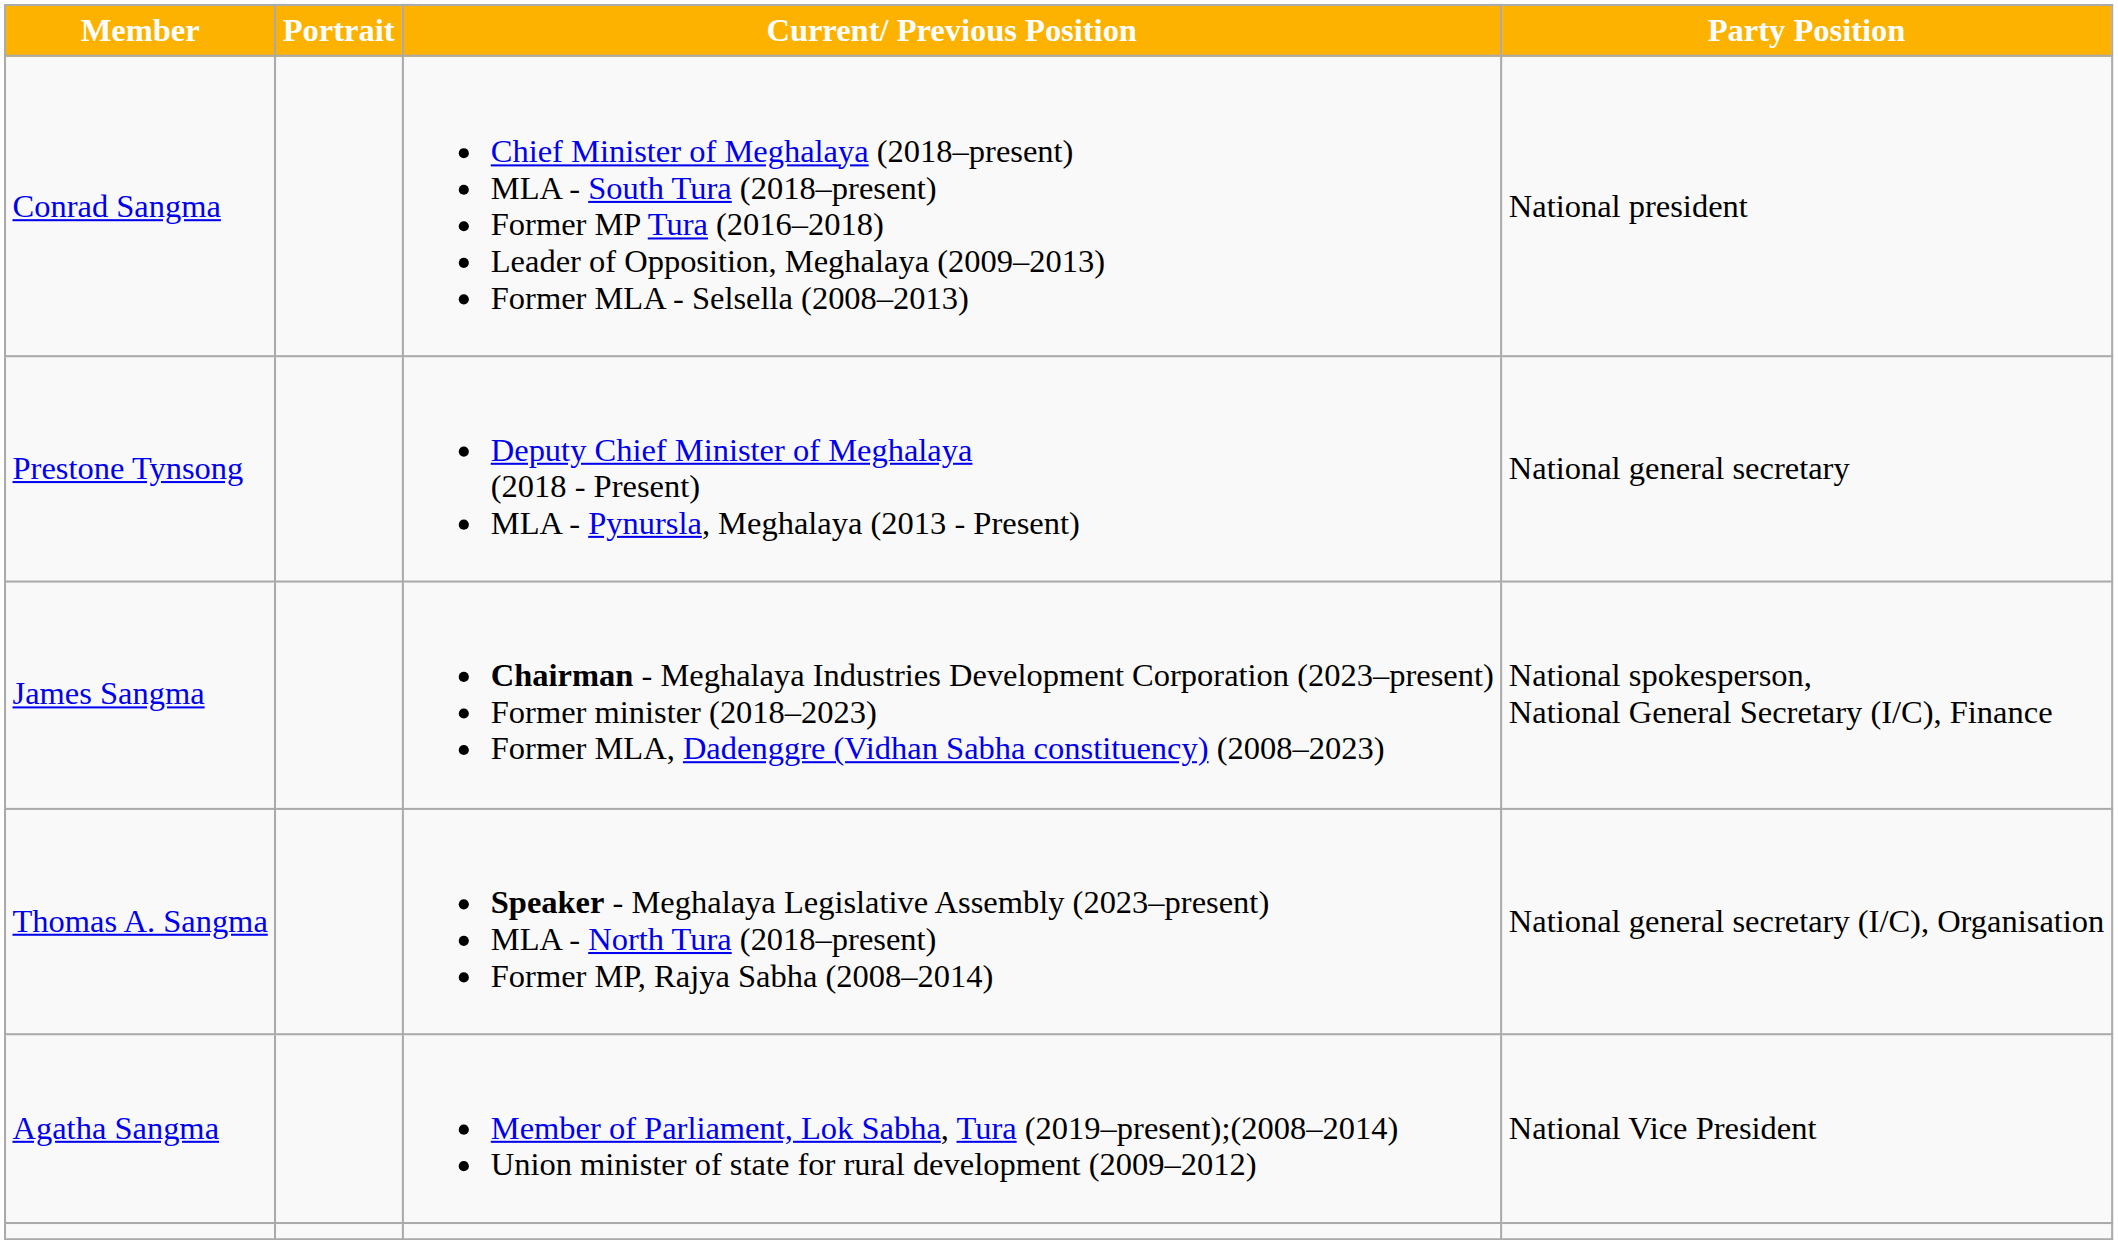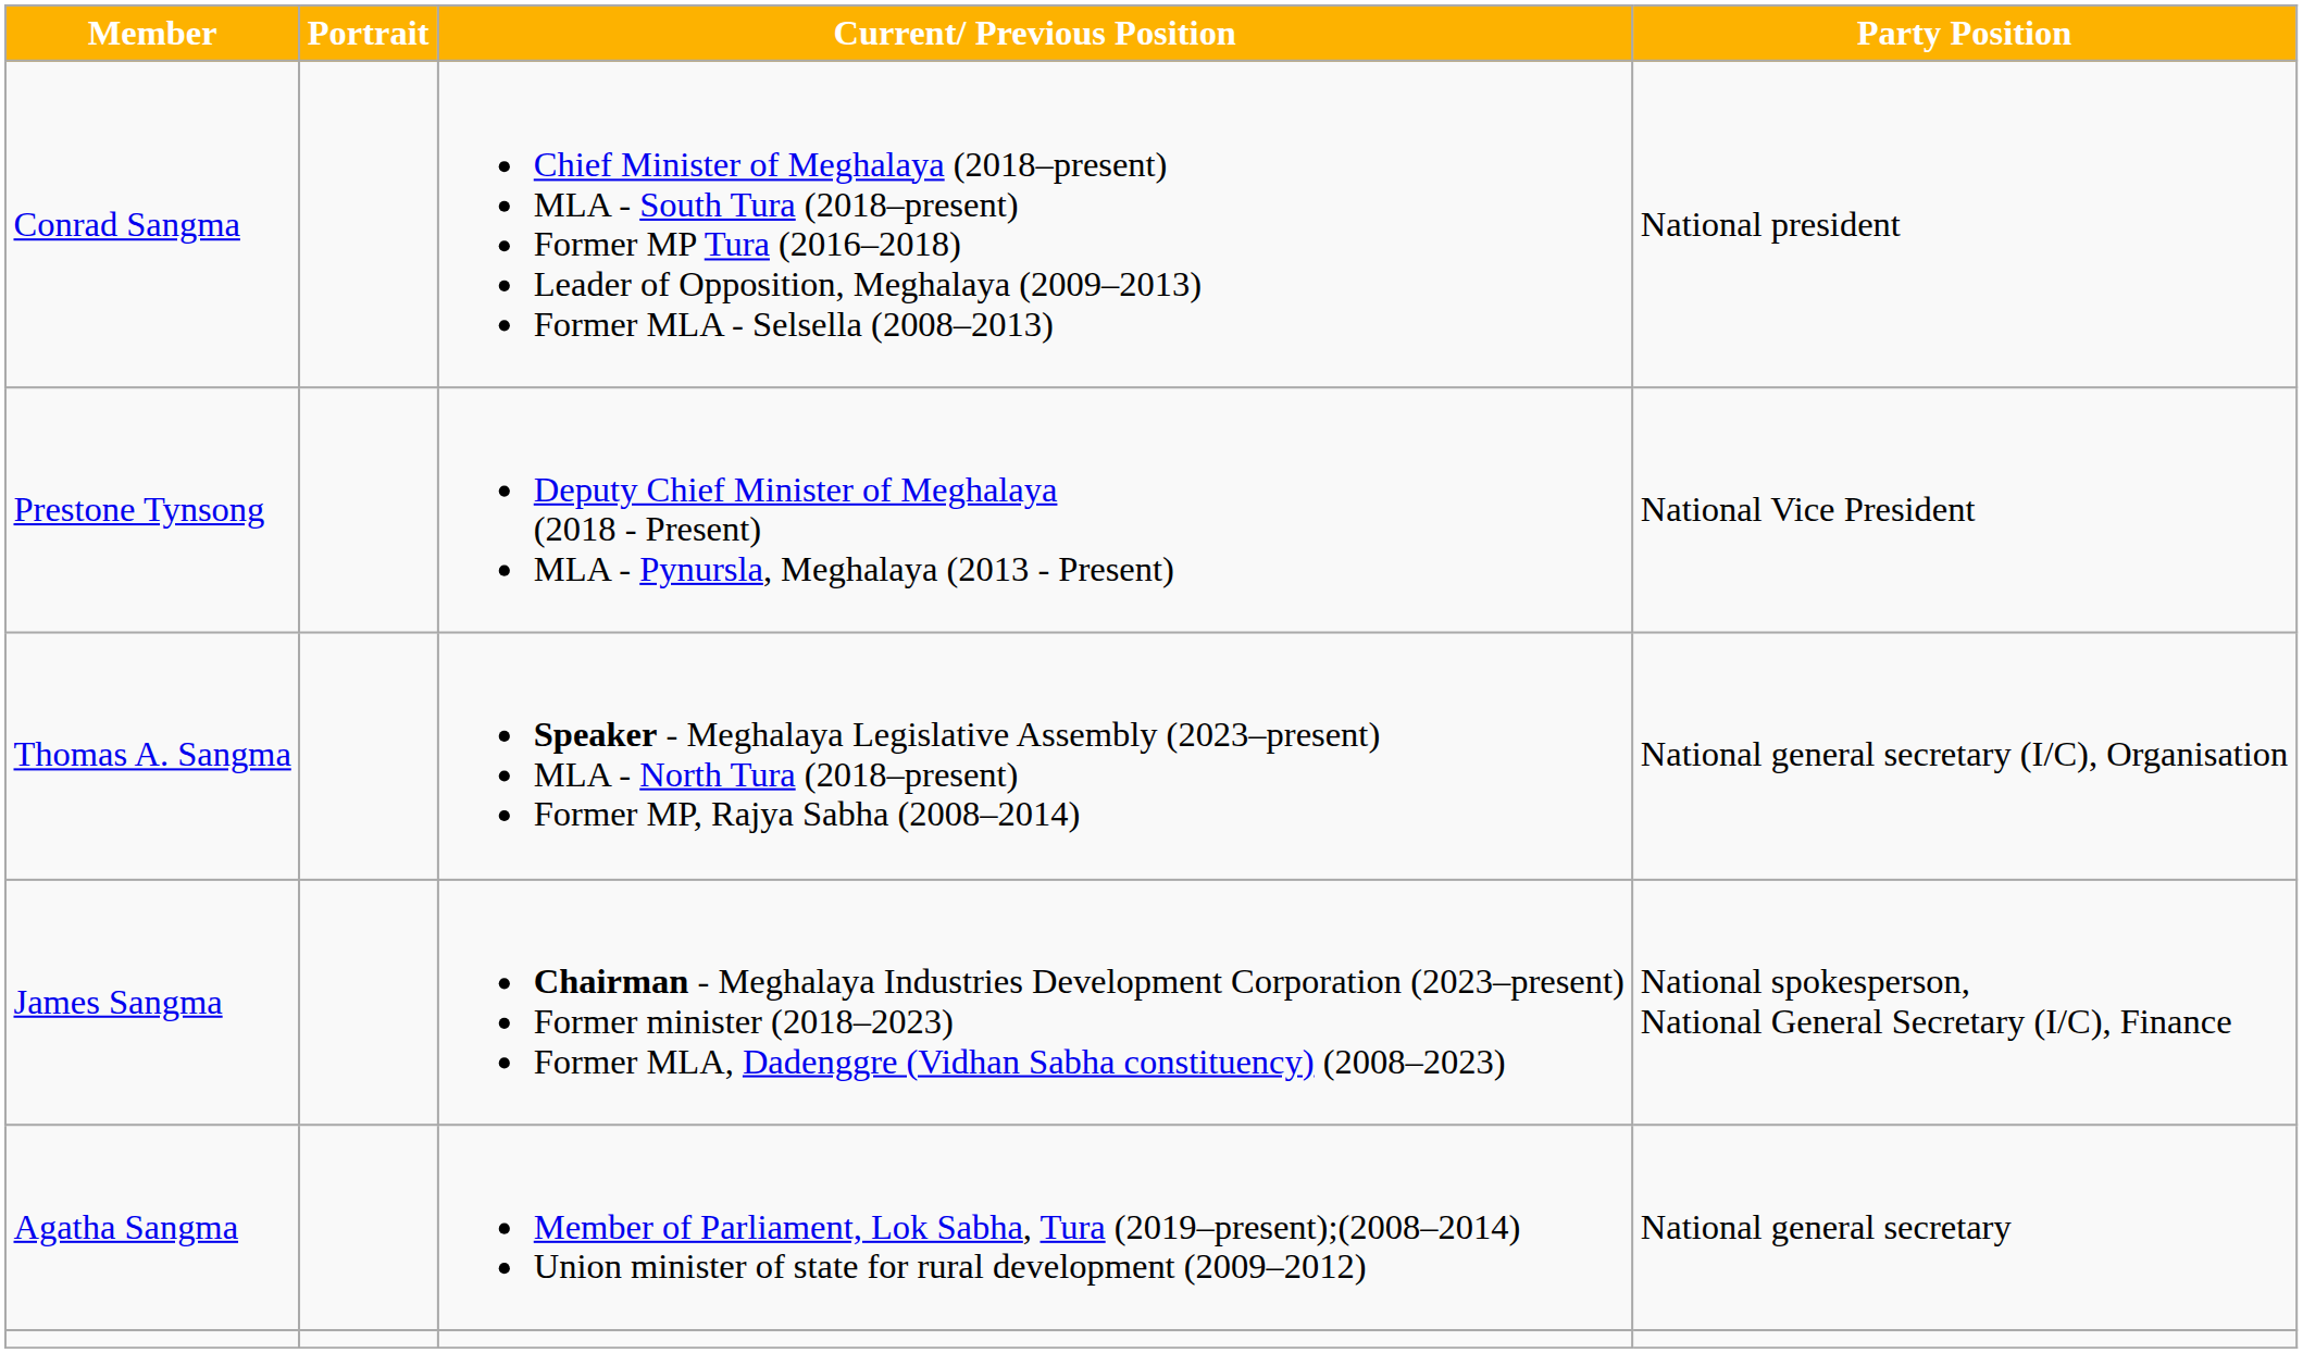Prestone Tynsong | Party Position: National general secretary -> National Vice President
rows swapped: James Sangma <-> Thomas A. Sangma
Agatha Sangma | Party Position: National Vice President -> National general secretary
